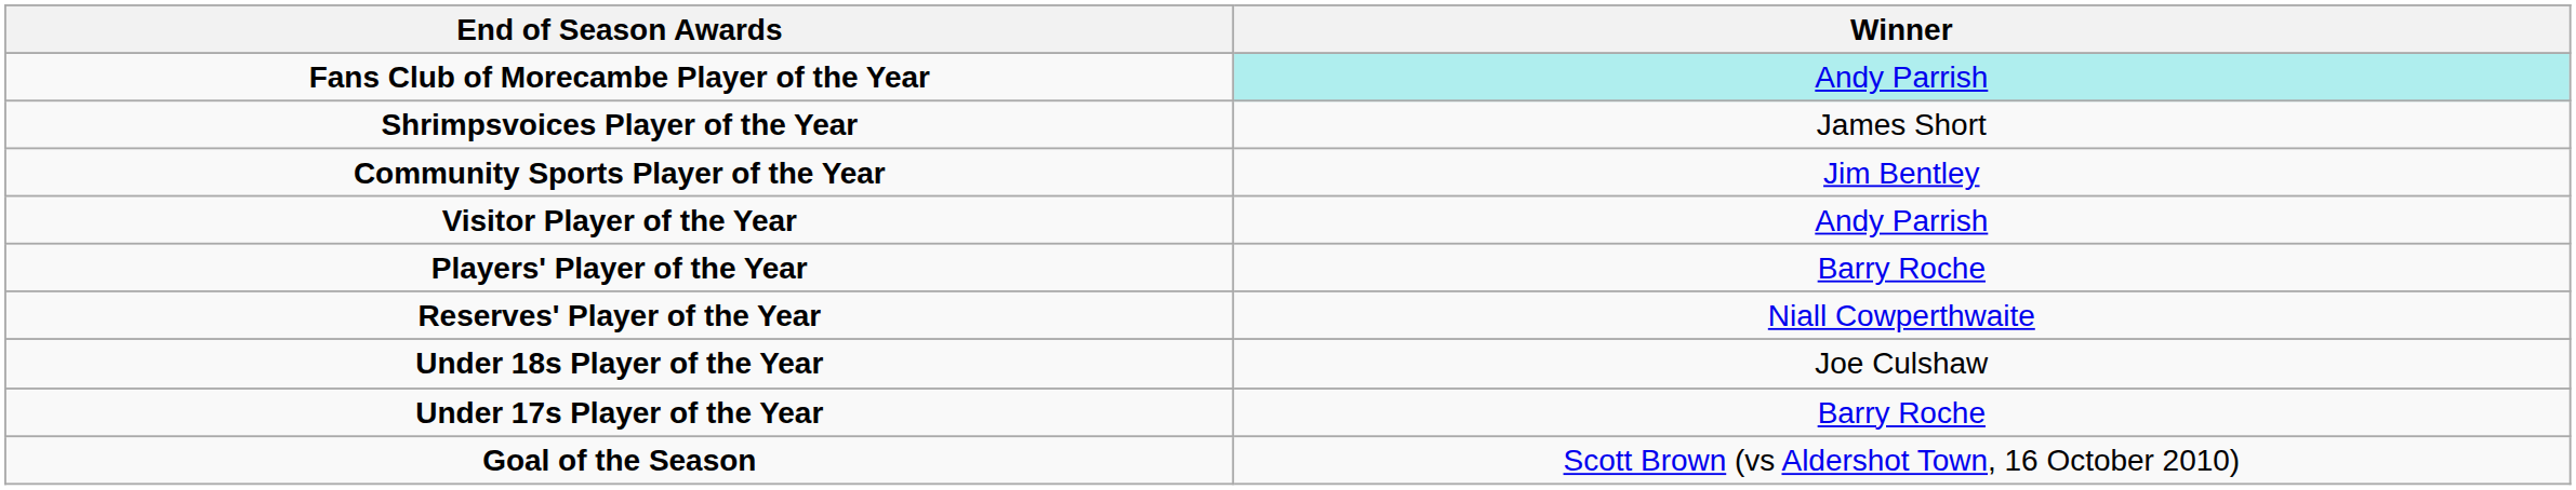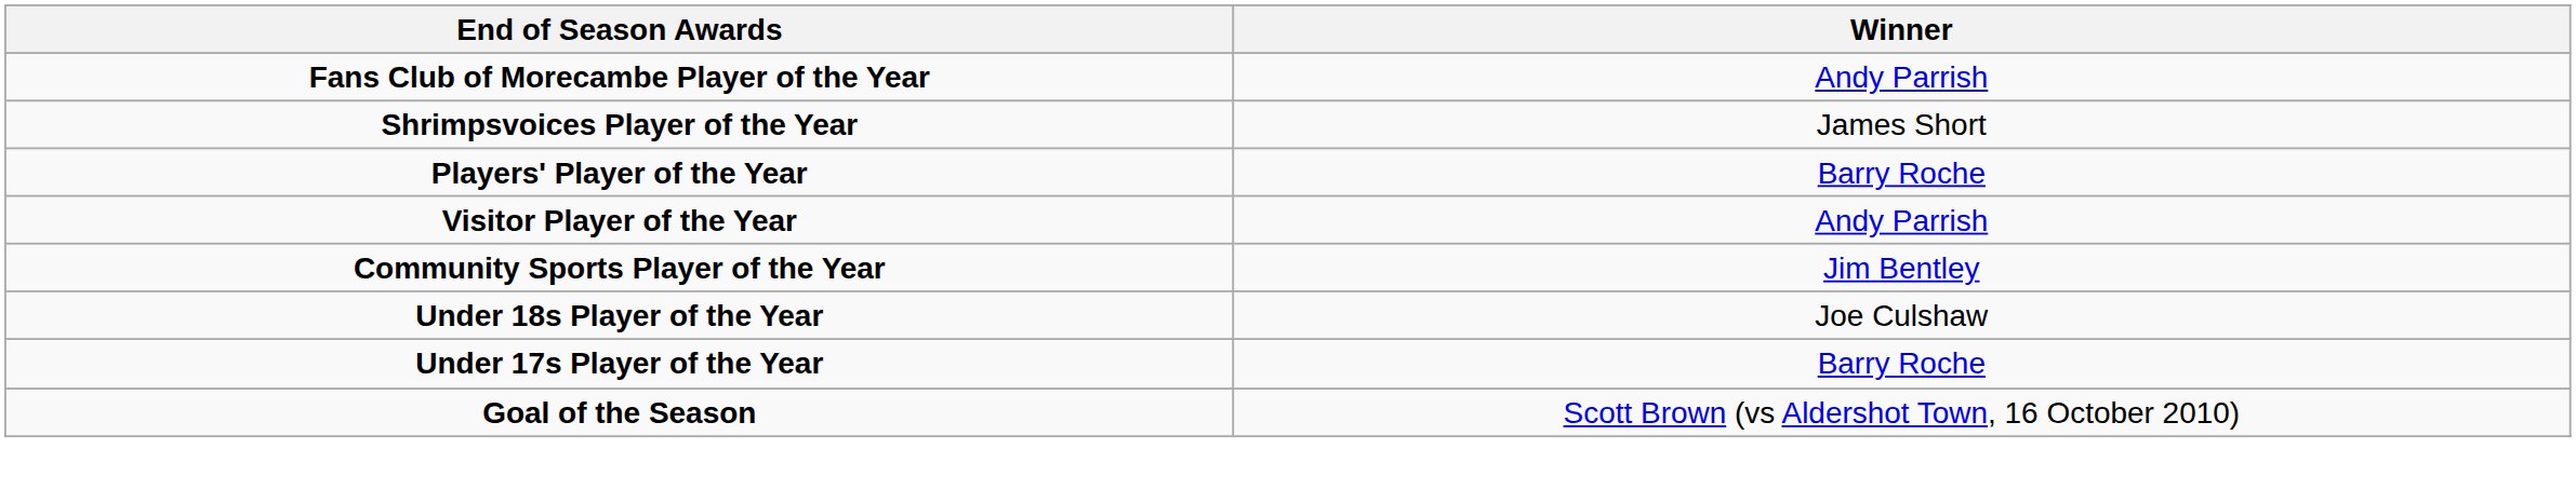Fans Club of Morecambe Player of the Year | Winner: paleturquoise background -> no background
rows swapped: Community Sports Player of the Year <-> Players' Player of the Year
- row: Reserves' Player of the Year | Niall Cowperthwaite
